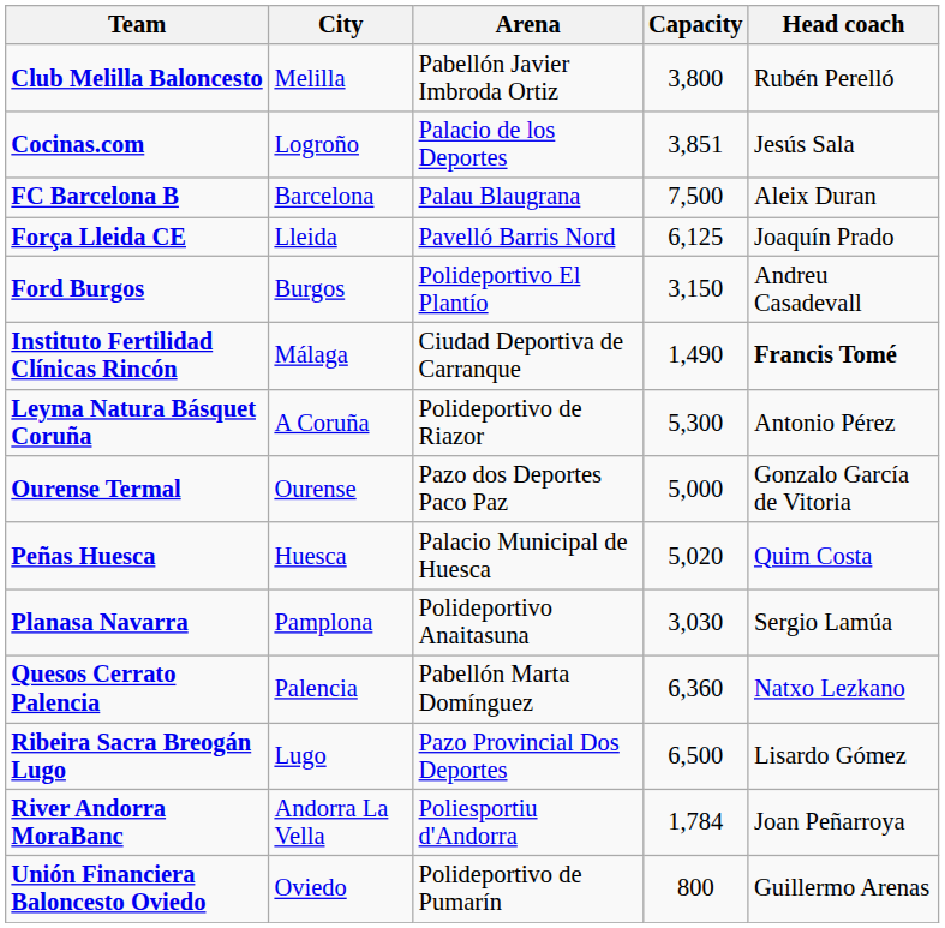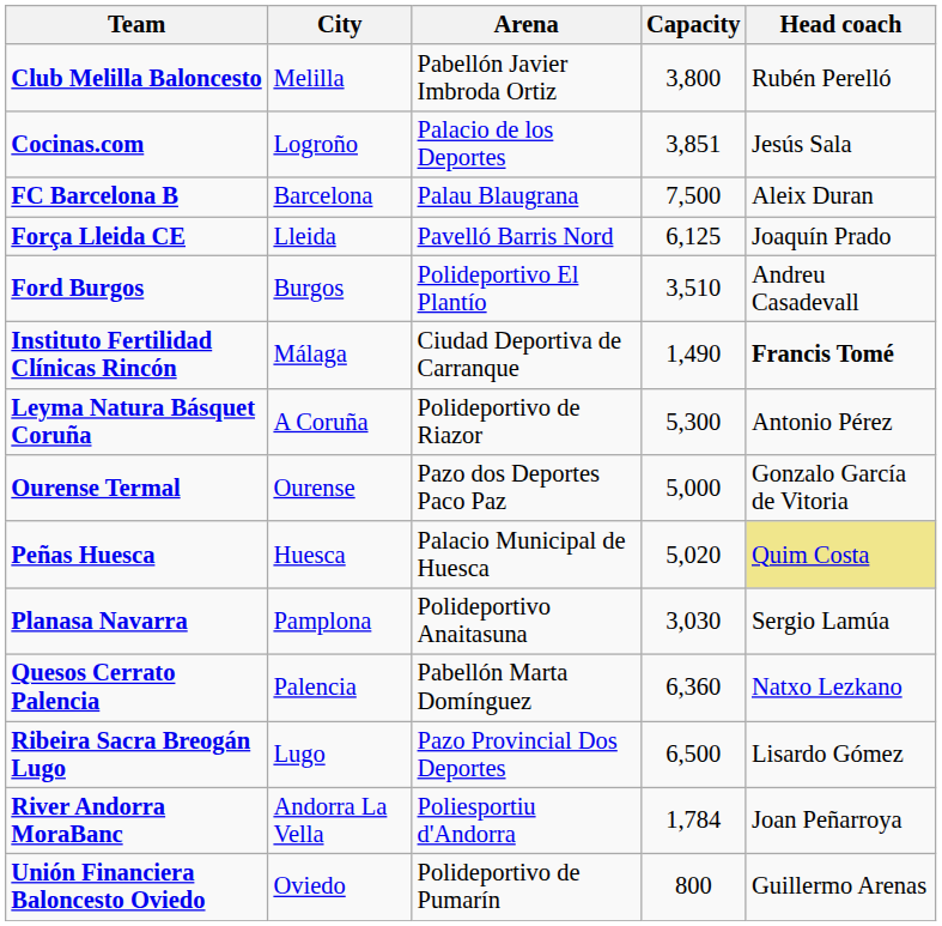Ford Burgos | Capacity: 3,150 -> 3,510
Peñas Huesca | Head coach: no background -> khaki background
